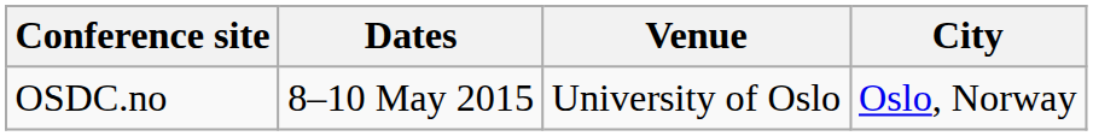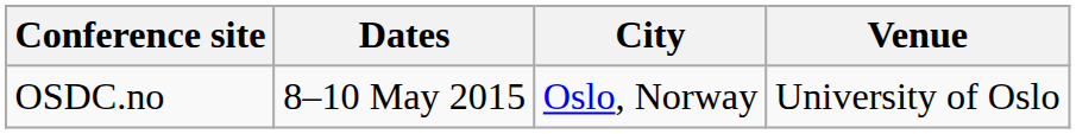columns swapped: City <-> Venue
